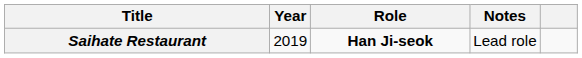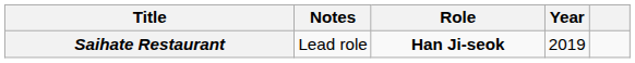columns swapped: Year <-> Notes
